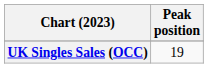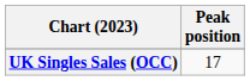UK Singles Sales (OCC) | Peak position: 19 -> 17
